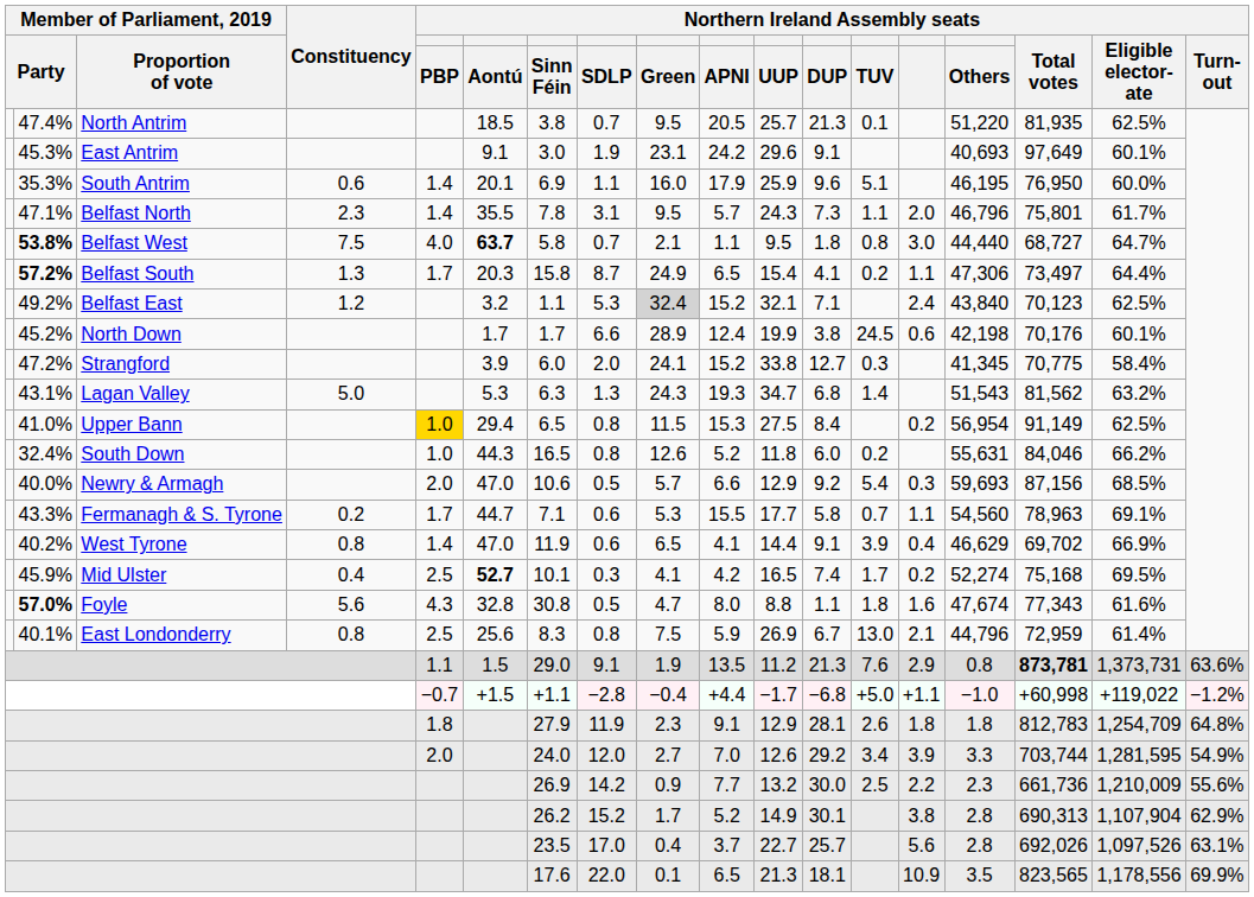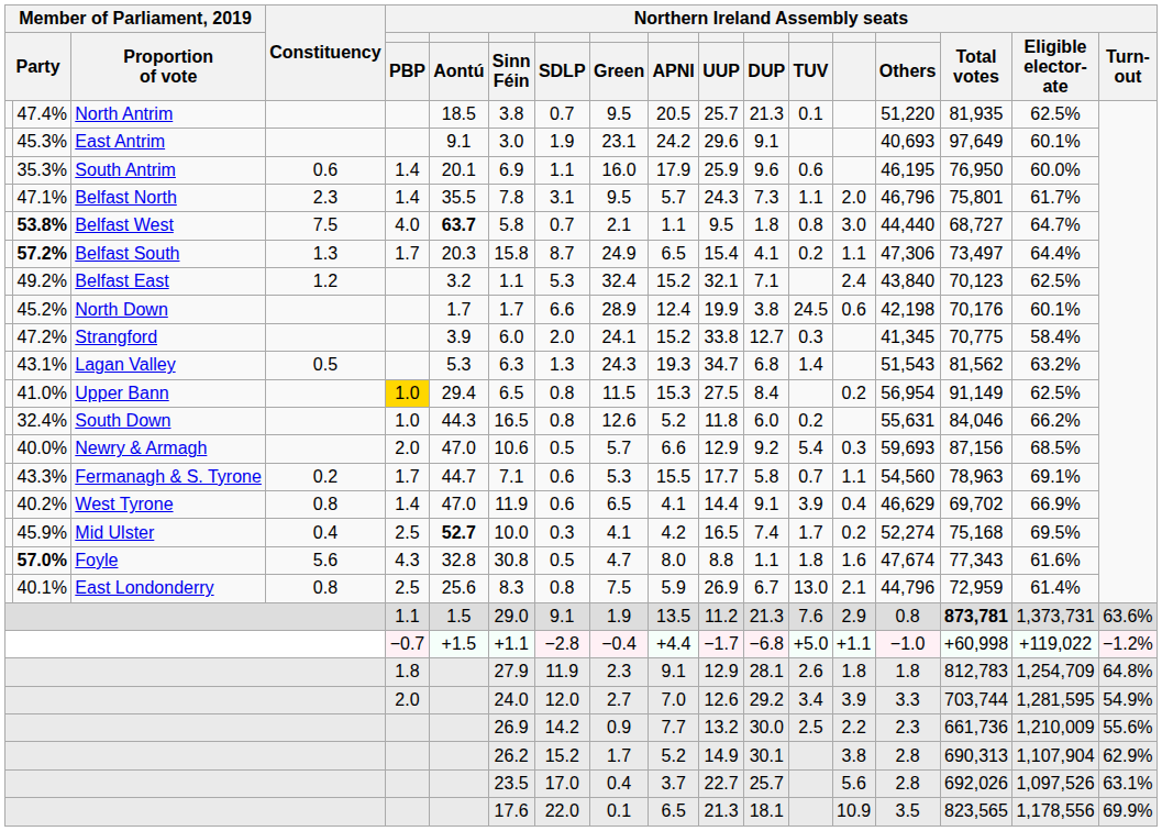35.3% | Northern Ireland Assembly seats / TUV: 5.1 -> 0.6
49.2% | Northern Ireland Assembly seats / Green: lightgrey background -> no background
43.1% | Constituency: 5.0 -> 0.5
45.9% | Northern Ireland Assembly seats / Sinn Féin: 10.1 -> 10.0
